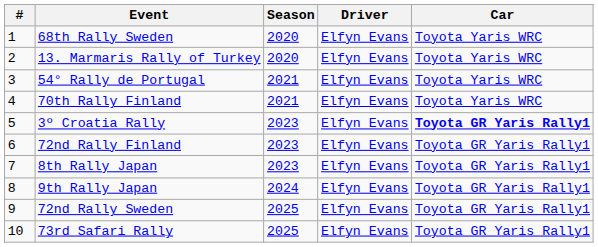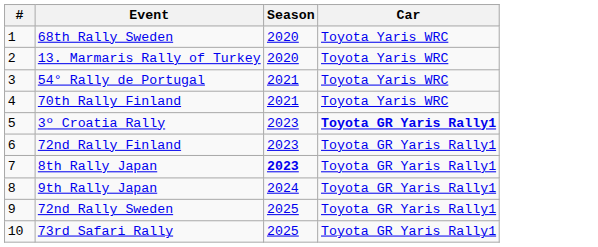- column: Driver | Elfyn Evans | Elfyn Evans | Elfyn Evans | Elfyn Evans | Elfyn Evans | Elfyn Evans | Elfyn Evans | Elfyn Evans | Elfyn Evans | Elfyn Evans
8th Rally Japan | Season: normal -> bold
